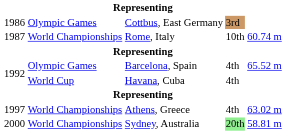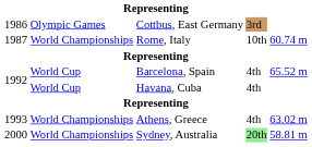Barcelona, Spain | column 2: Olympic Games -> World Cup
Athens, Greece | column 1: 1997 -> 1993
